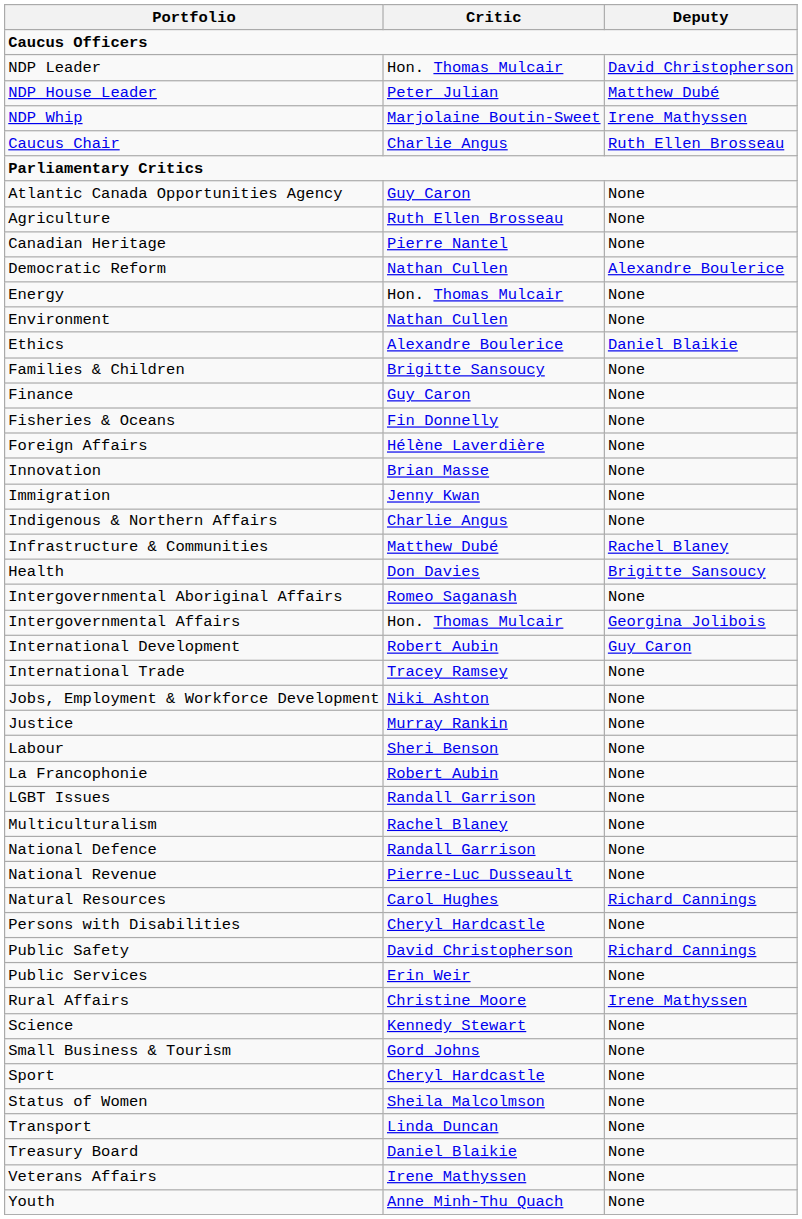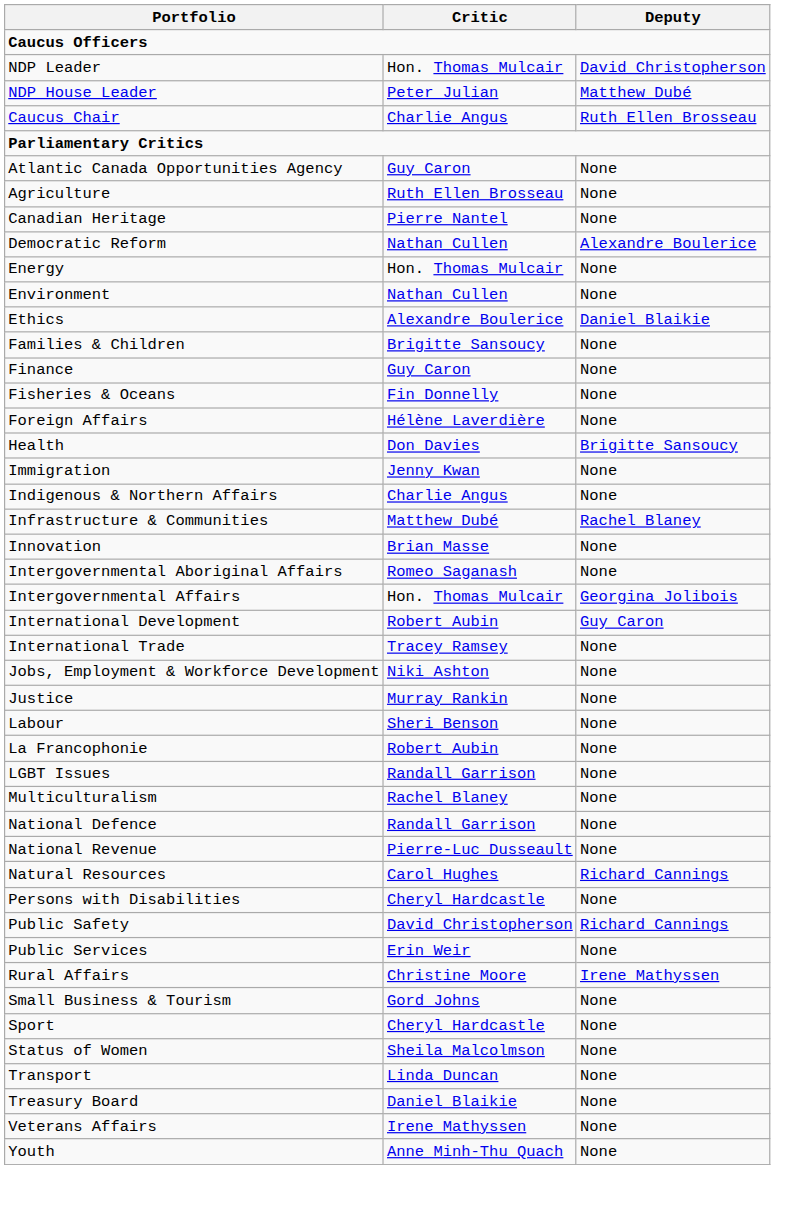- row: NDP Whip | Marjolaine Boutin-Sweet | Irene Mathyssen
rows swapped: Health <-> Innovation
- row: Science | Kennedy Stewart | None
